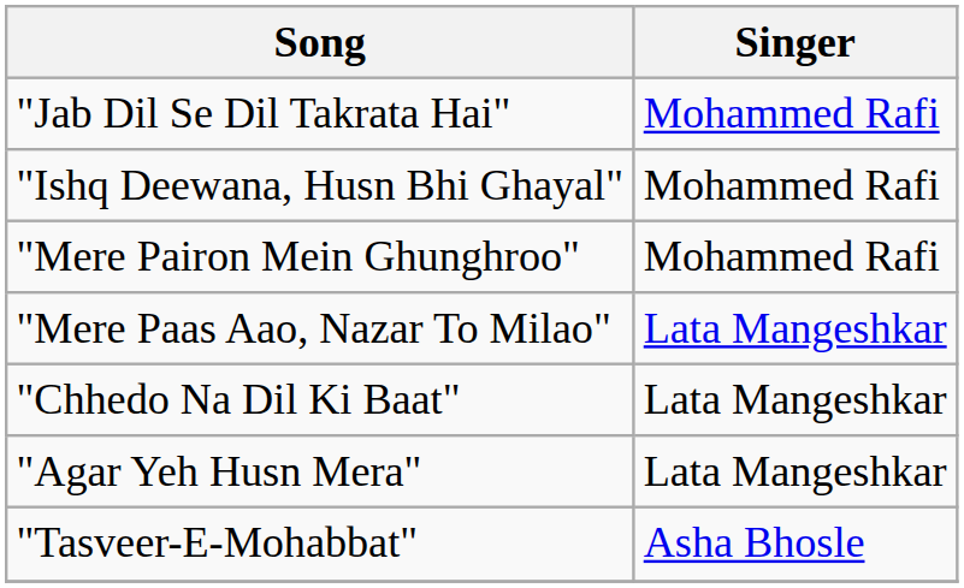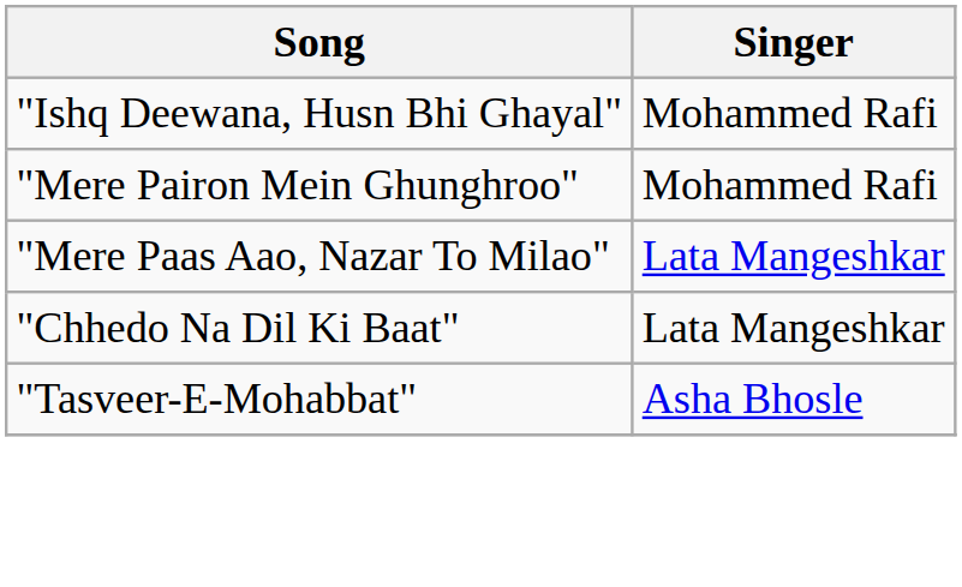- row: "Jab Dil Se Dil Takrata Hai" | Mohammed Rafi
- row: "Agar Yeh Husn Mera" | Lata Mangeshkar
